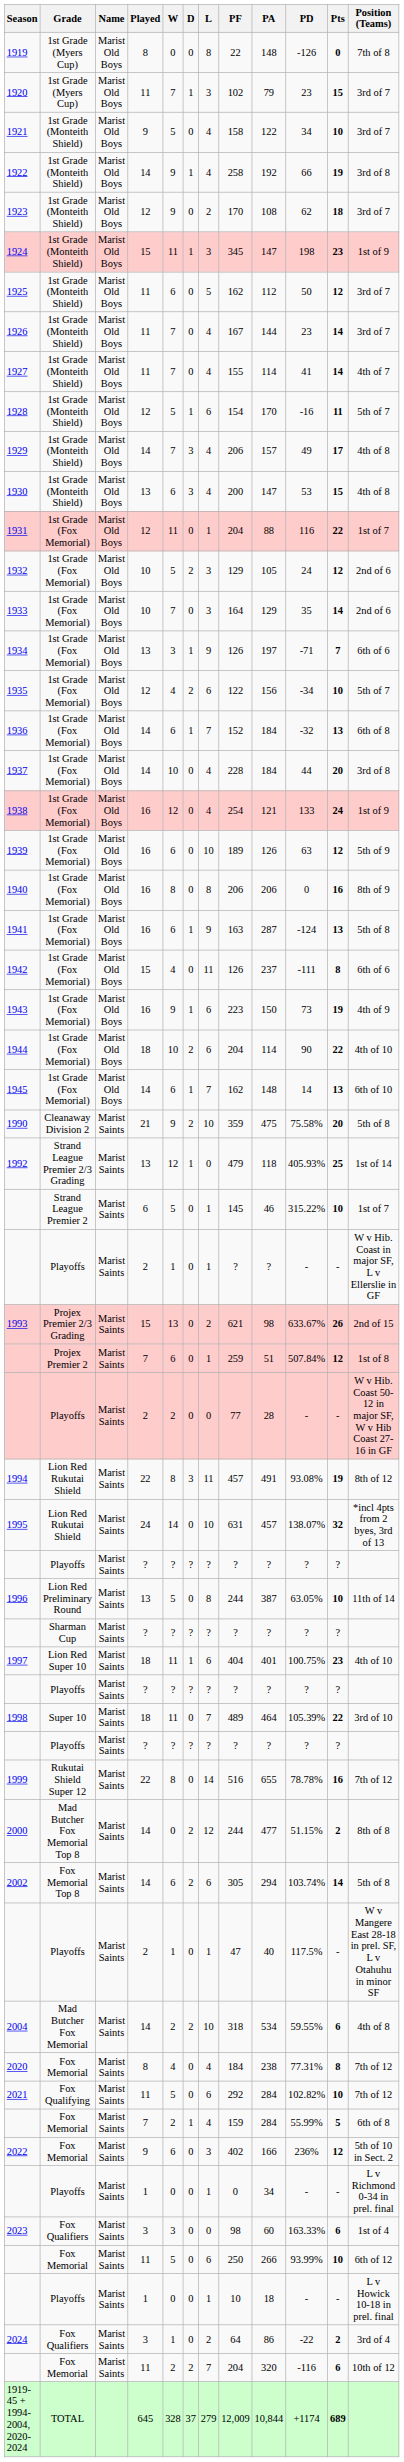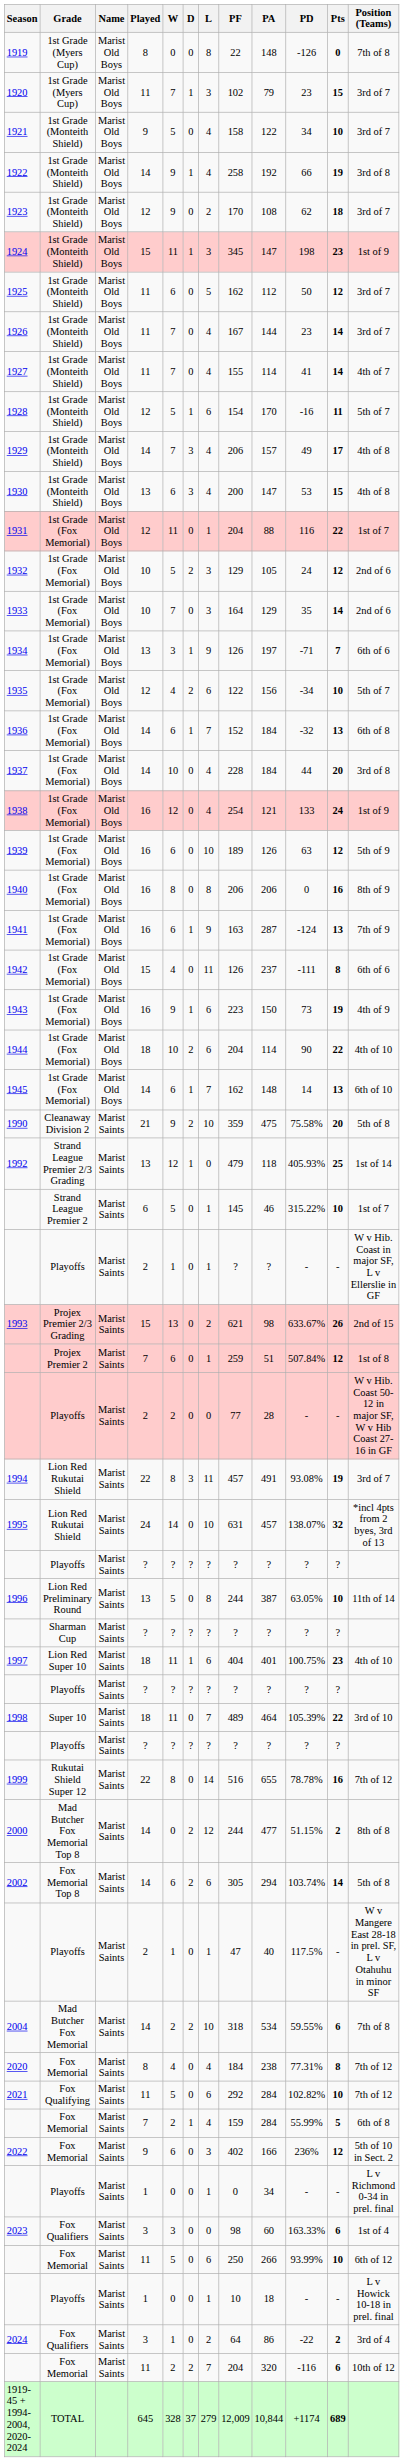1941 | Position (Teams): 5th of 8 -> 7th of 9
1994 | Position (Teams): 8th of 12 -> 3rd of 7
2004 | Position (Teams): 4th of 8 -> 7th of 8
